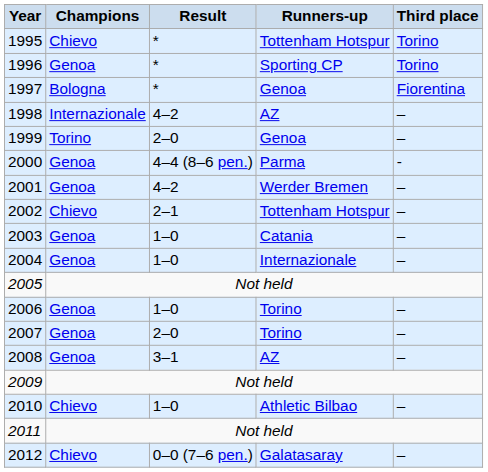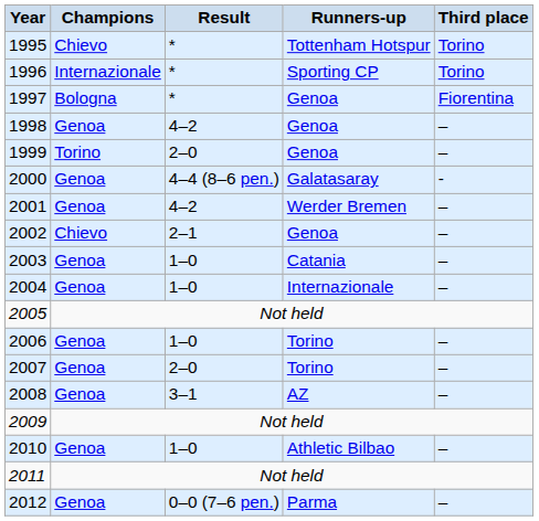1996 | Champions: Genoa -> Internazionale
1998 | Champions: Internazionale -> Genoa
1998 | Runners-up: AZ -> Genoa
2000 | Runners-up: Parma -> Galatasaray
2002 | Runners-up: Tottenham Hotspur -> Genoa
2010 | Champions: Chievo -> Genoa
2012 | Champions: Chievo -> Genoa
2012 | Runners-up: Galatasaray -> Parma
